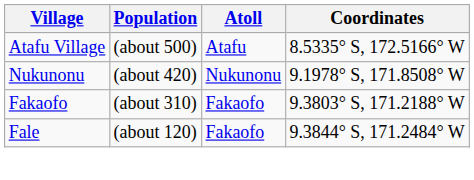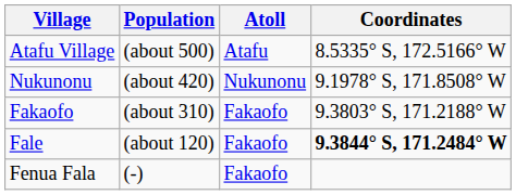Fale | Coordinates: normal -> bold
+ row: Fenua Fala | (-) | Fakaofo
